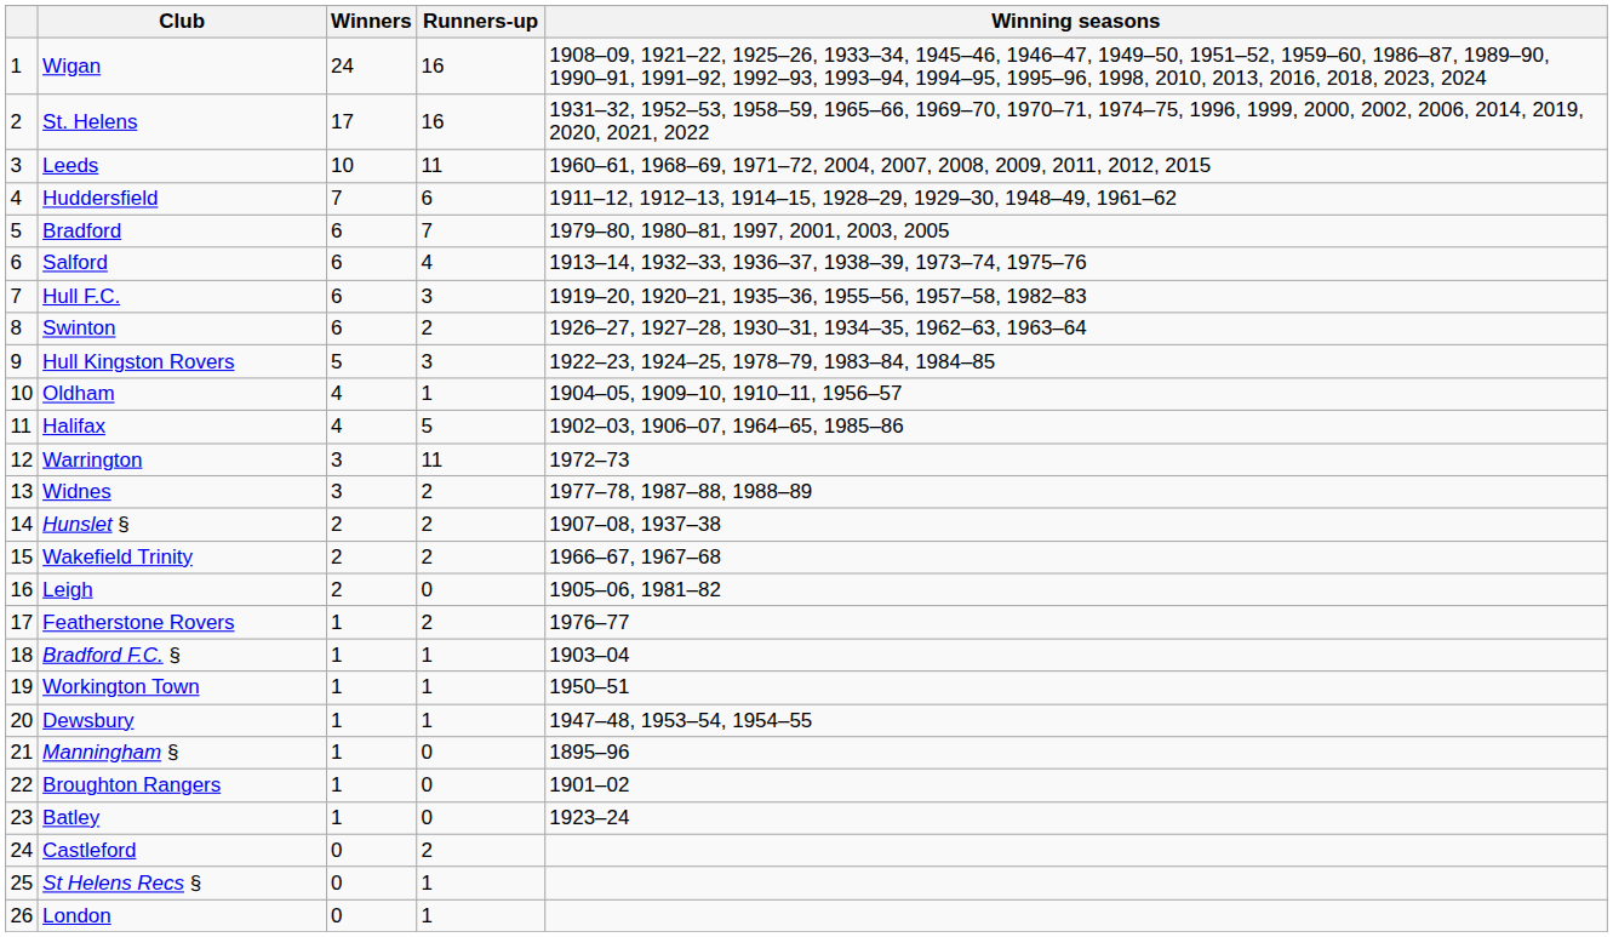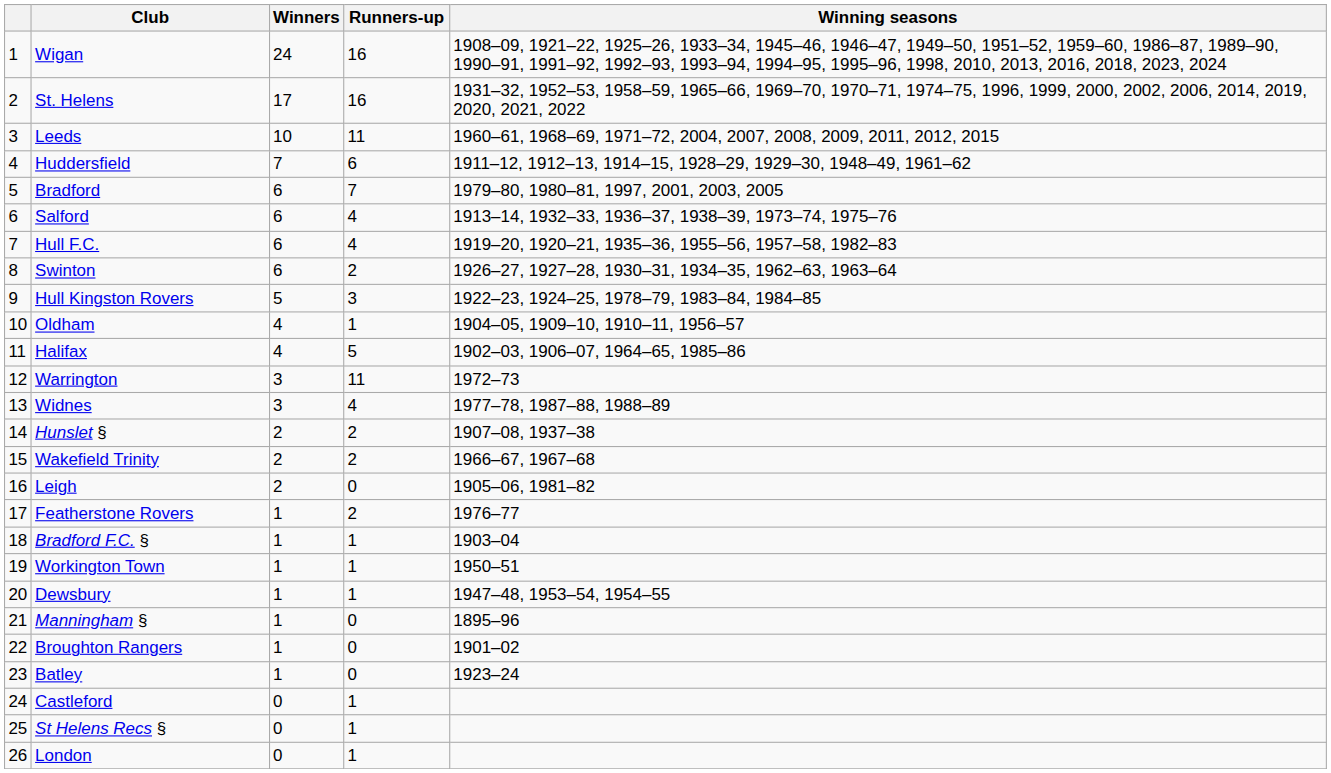Hull F.C. | Runners-up: 3 -> 4
Widnes | Runners-up: 2 -> 4
Castleford | Runners-up: 2 -> 1
